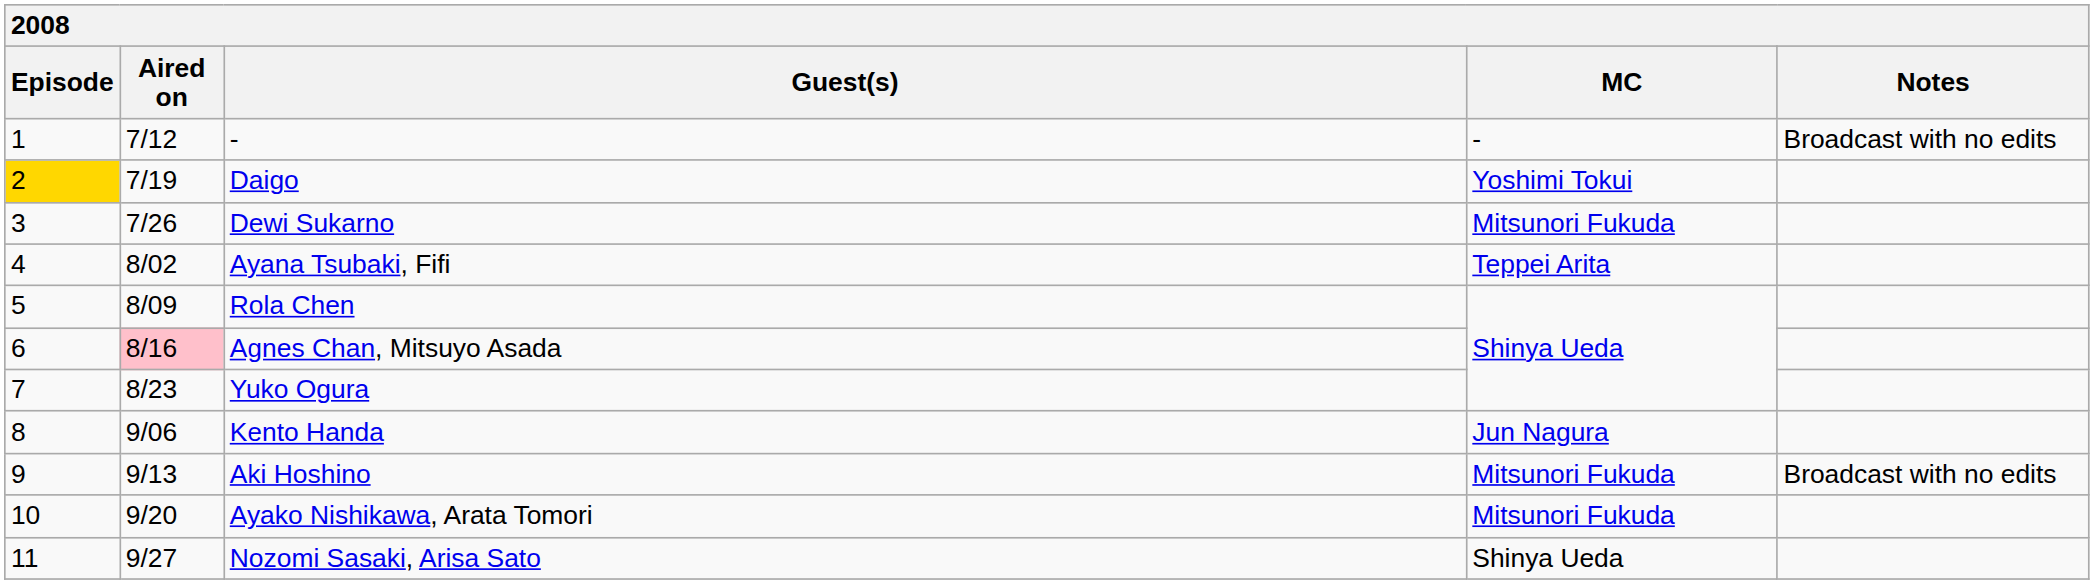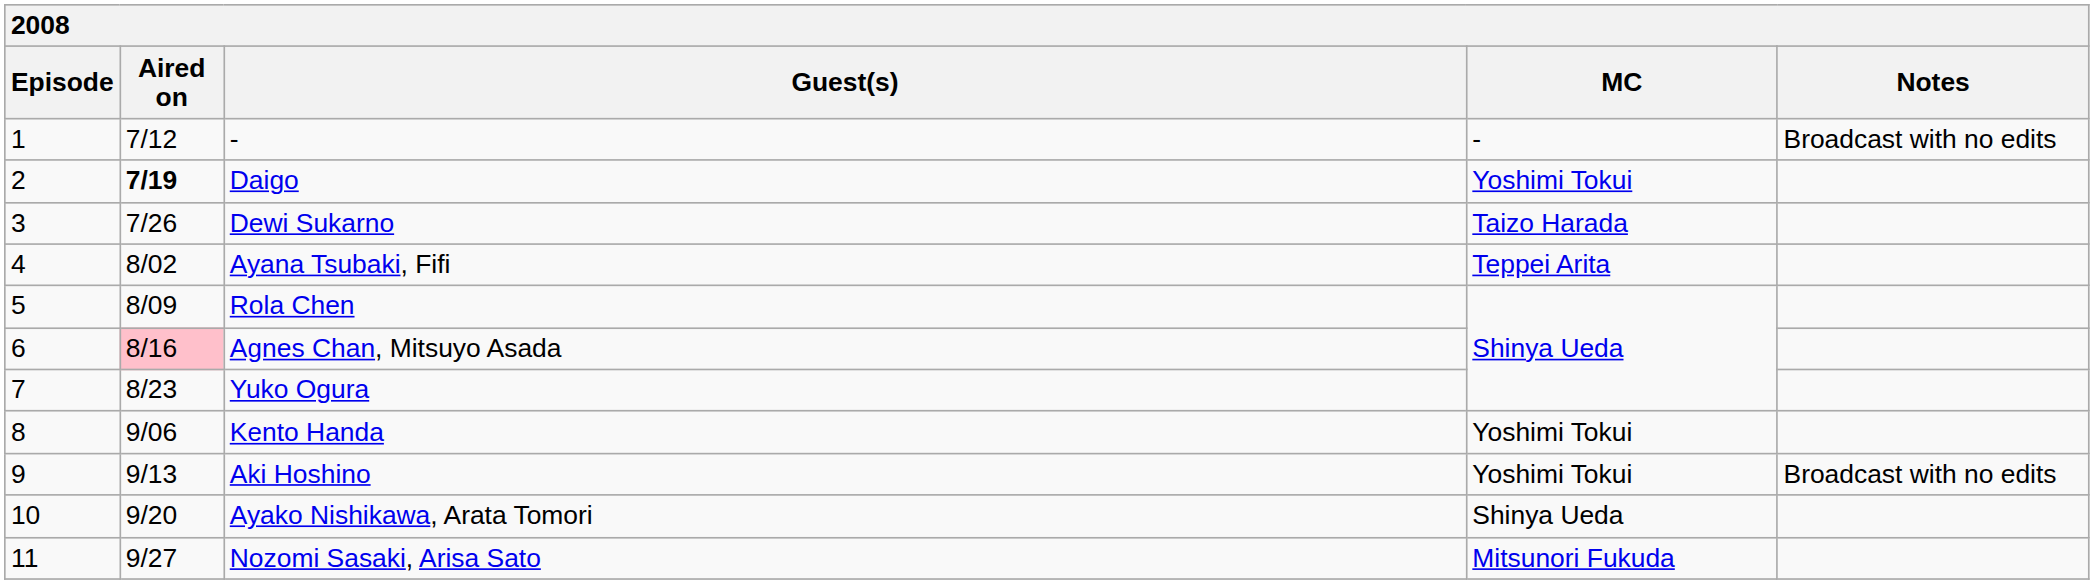Daigo | Episode: gold background -> no background
Daigo | Aired on: normal -> bold
Dewi Sukarno | MC: Mitsunori Fukuda -> Taizo Harada
Kento Handa | MC: Jun Nagura -> Yoshimi Tokui
Aki Hoshino | MC: Mitsunori Fukuda -> Yoshimi Tokui
Ayako Nishikawa, Arata Tomori | MC: Mitsunori Fukuda -> Shinya Ueda
Nozomi Sasaki, Arisa Sato | MC: Shinya Ueda -> Mitsunori Fukuda
